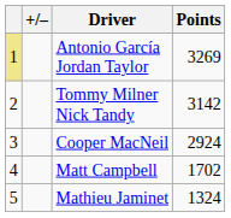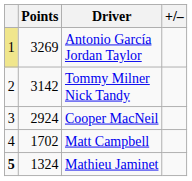columns swapped: +/– <-> Points
Mathieu Jaminet | column 1: normal -> bold
